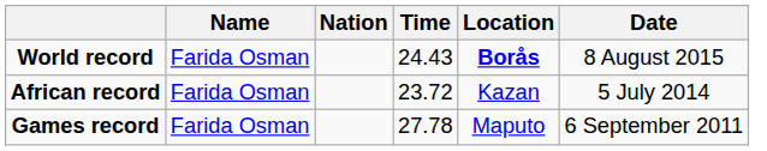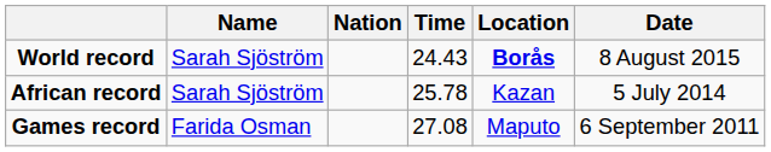World record | Name: Farida Osman -> Sarah Sjöström
African record | Name: Farida Osman -> Sarah Sjöström
African record | Time: 23.72 -> 25.78
Games record | Time: 27.78 -> 27.08
